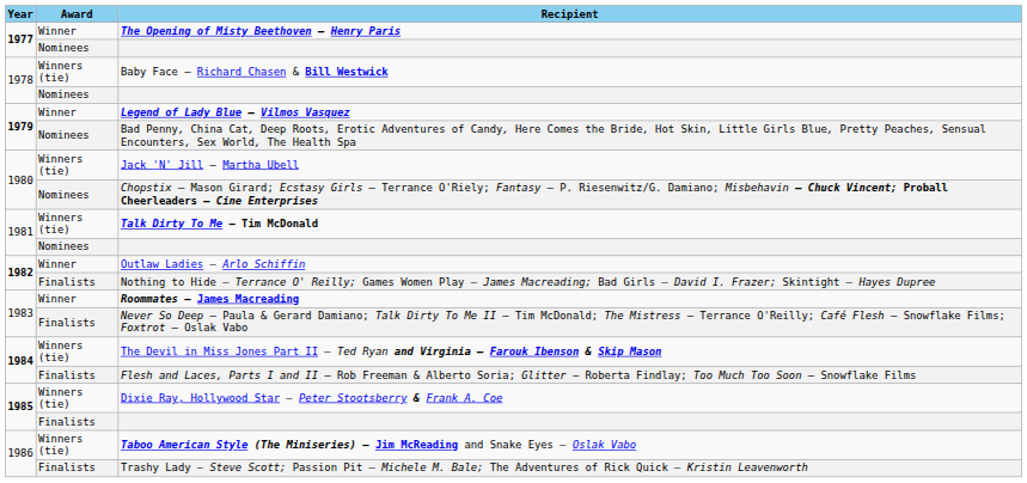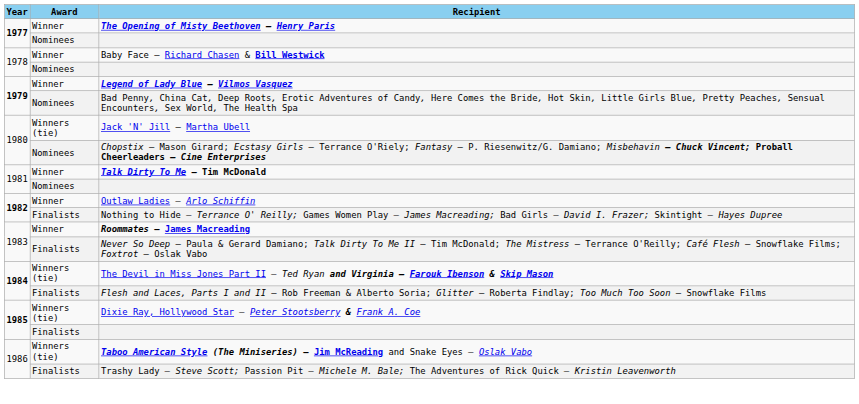Baby Face – Richard Chasen & Bill Westwick | Award: Winners (tie) -> Winner
Talk Dirty To Me – Tim McDonald | Award: Winners (tie) -> Winner
